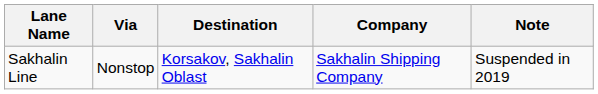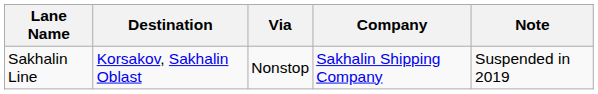columns swapped: Via <-> Destination
